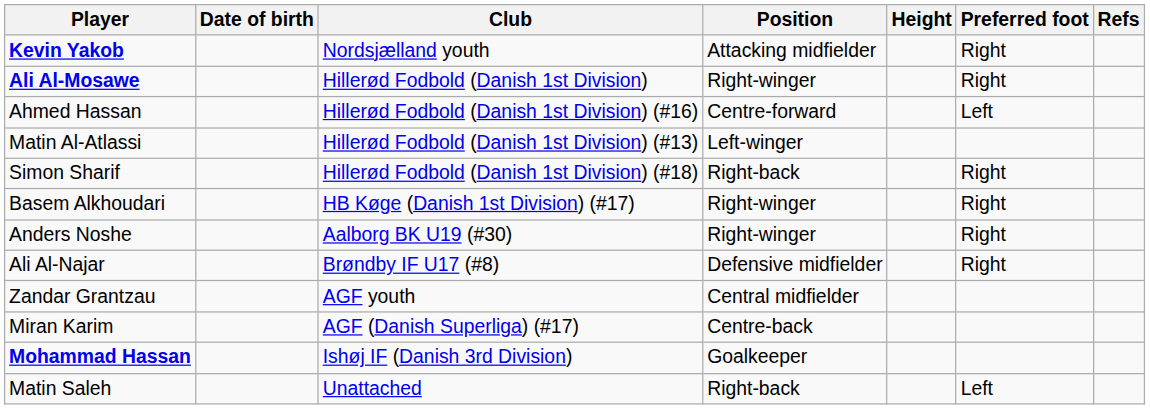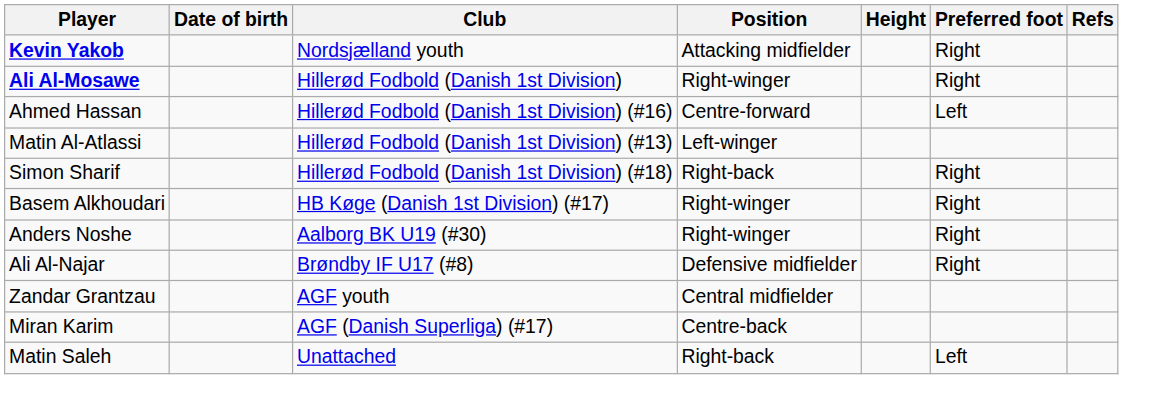- row: Mohammad Hassan | Ishøj IF (Danish 3rd Division) | Goalkeeper
